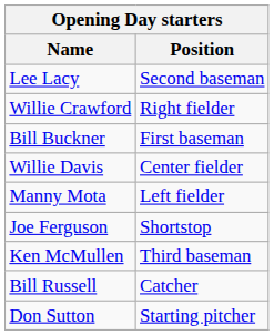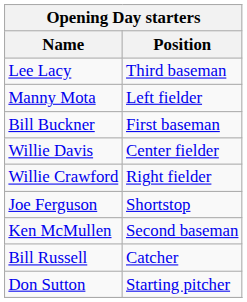Lee Lacy | Position: Second baseman -> Third baseman
rows swapped: Manny Mota <-> Willie Crawford
Ken McMullen | Position: Third baseman -> Second baseman
